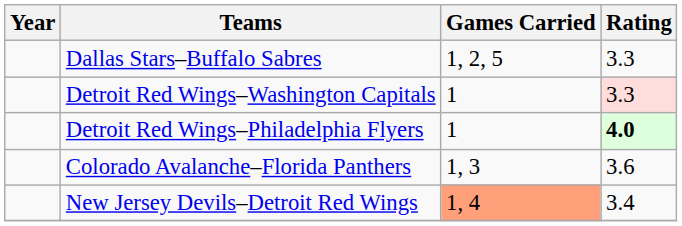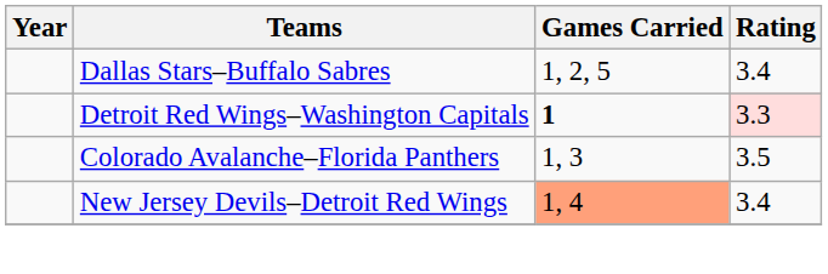Dallas Stars–Buffalo Sabres | Rating: 3.3 -> 3.4
Detroit Red Wings–Washington Capitals | Games Carried: normal -> bold
- row: Detroit Red Wings–Philadelphia Flyers | 1 | 4.0
Colorado Avalanche–Florida Panthers | Rating: 3.6 -> 3.5
